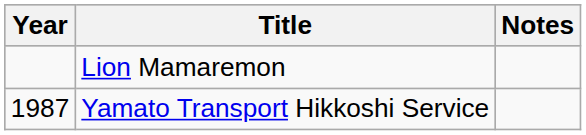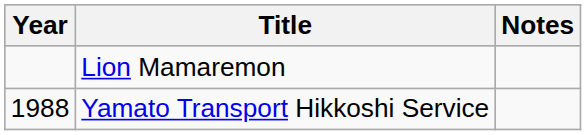Yamato Transport Hikkoshi Service | Year: 1987 -> 1988
